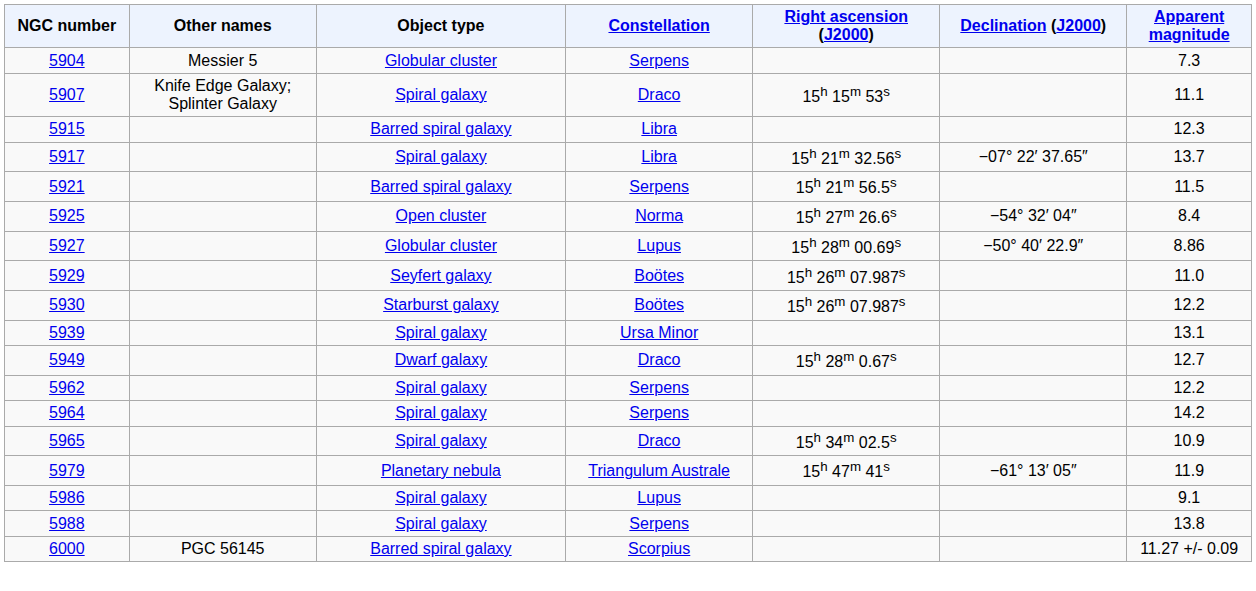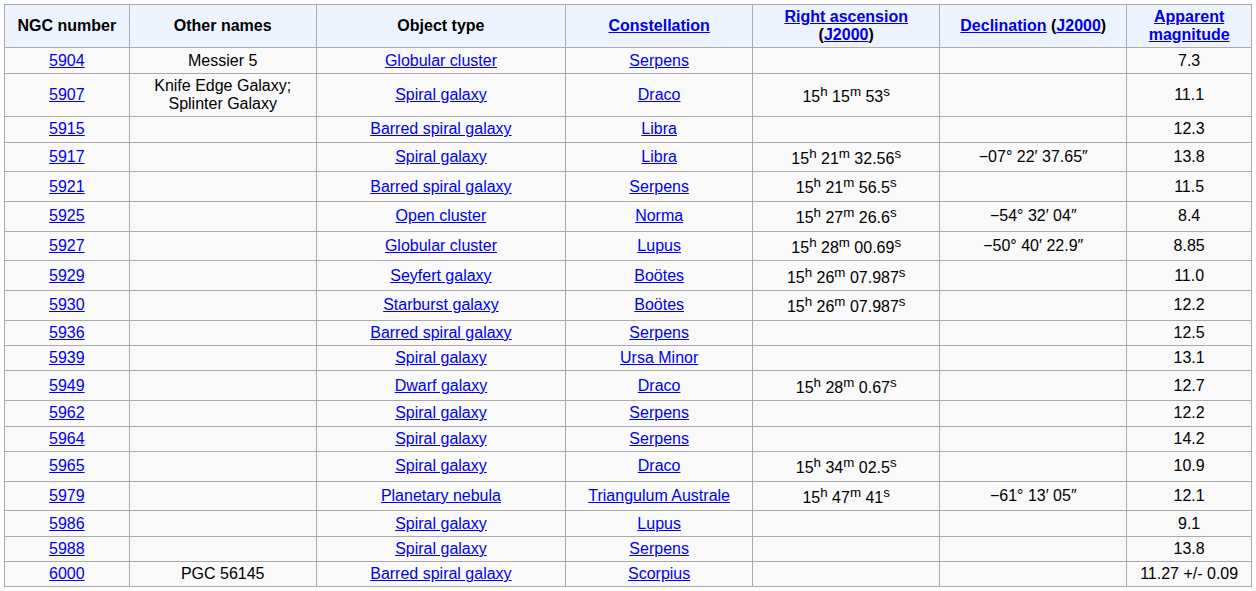5917 | Apparent magnitude: 13.7 -> 13.8
5927 | Apparent magnitude: 8.86 -> 8.85
+ row: 5936 | Barred spiral galaxy | Serpens | 12.5
5979 | Apparent magnitude: 11.9 -> 12.1
